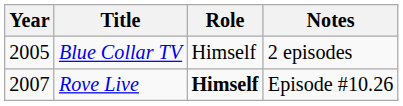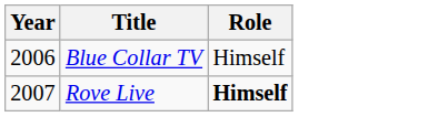- column: Notes | 2 episodes | Episode #10.26
Blue Collar TV | Year: 2005 -> 2006
